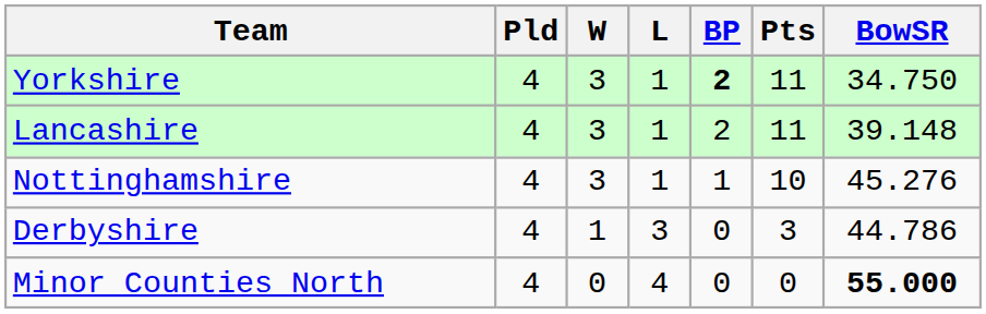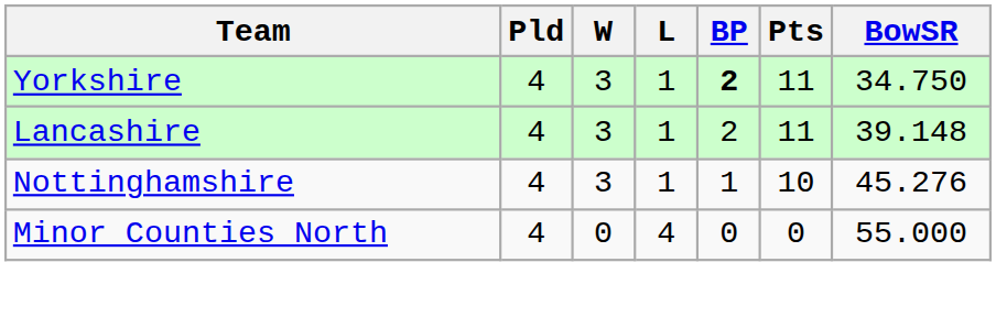- row: Derbyshire | 4 | 1 | 3 | 0 | 3 | 44.786
Minor Counties North | BowSR: bold -> normal
